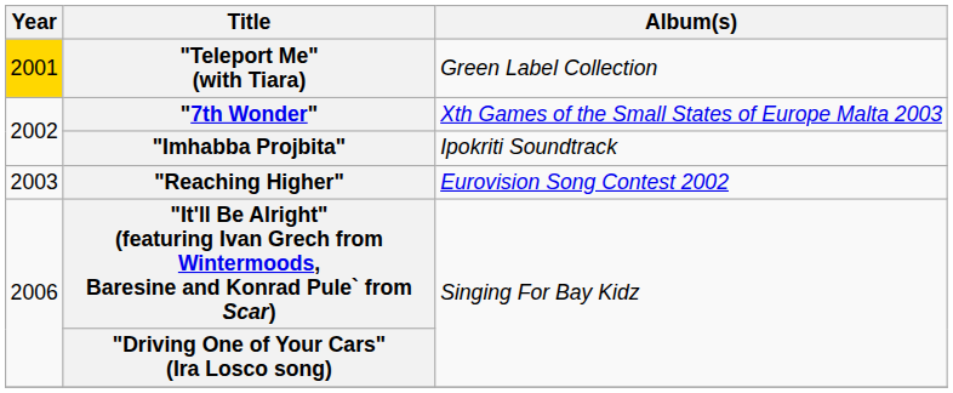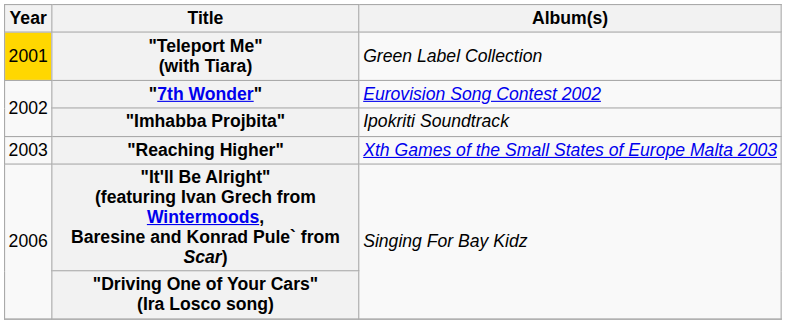"7th Wonder" | Album(s): Xth Games of the Small States of Europe Malta 2003 -> Eurovision Song Contest 2002
"Reaching Higher" | Album(s): Eurovision Song Contest 2002 -> Xth Games of the Small States of Europe Malta 2003
